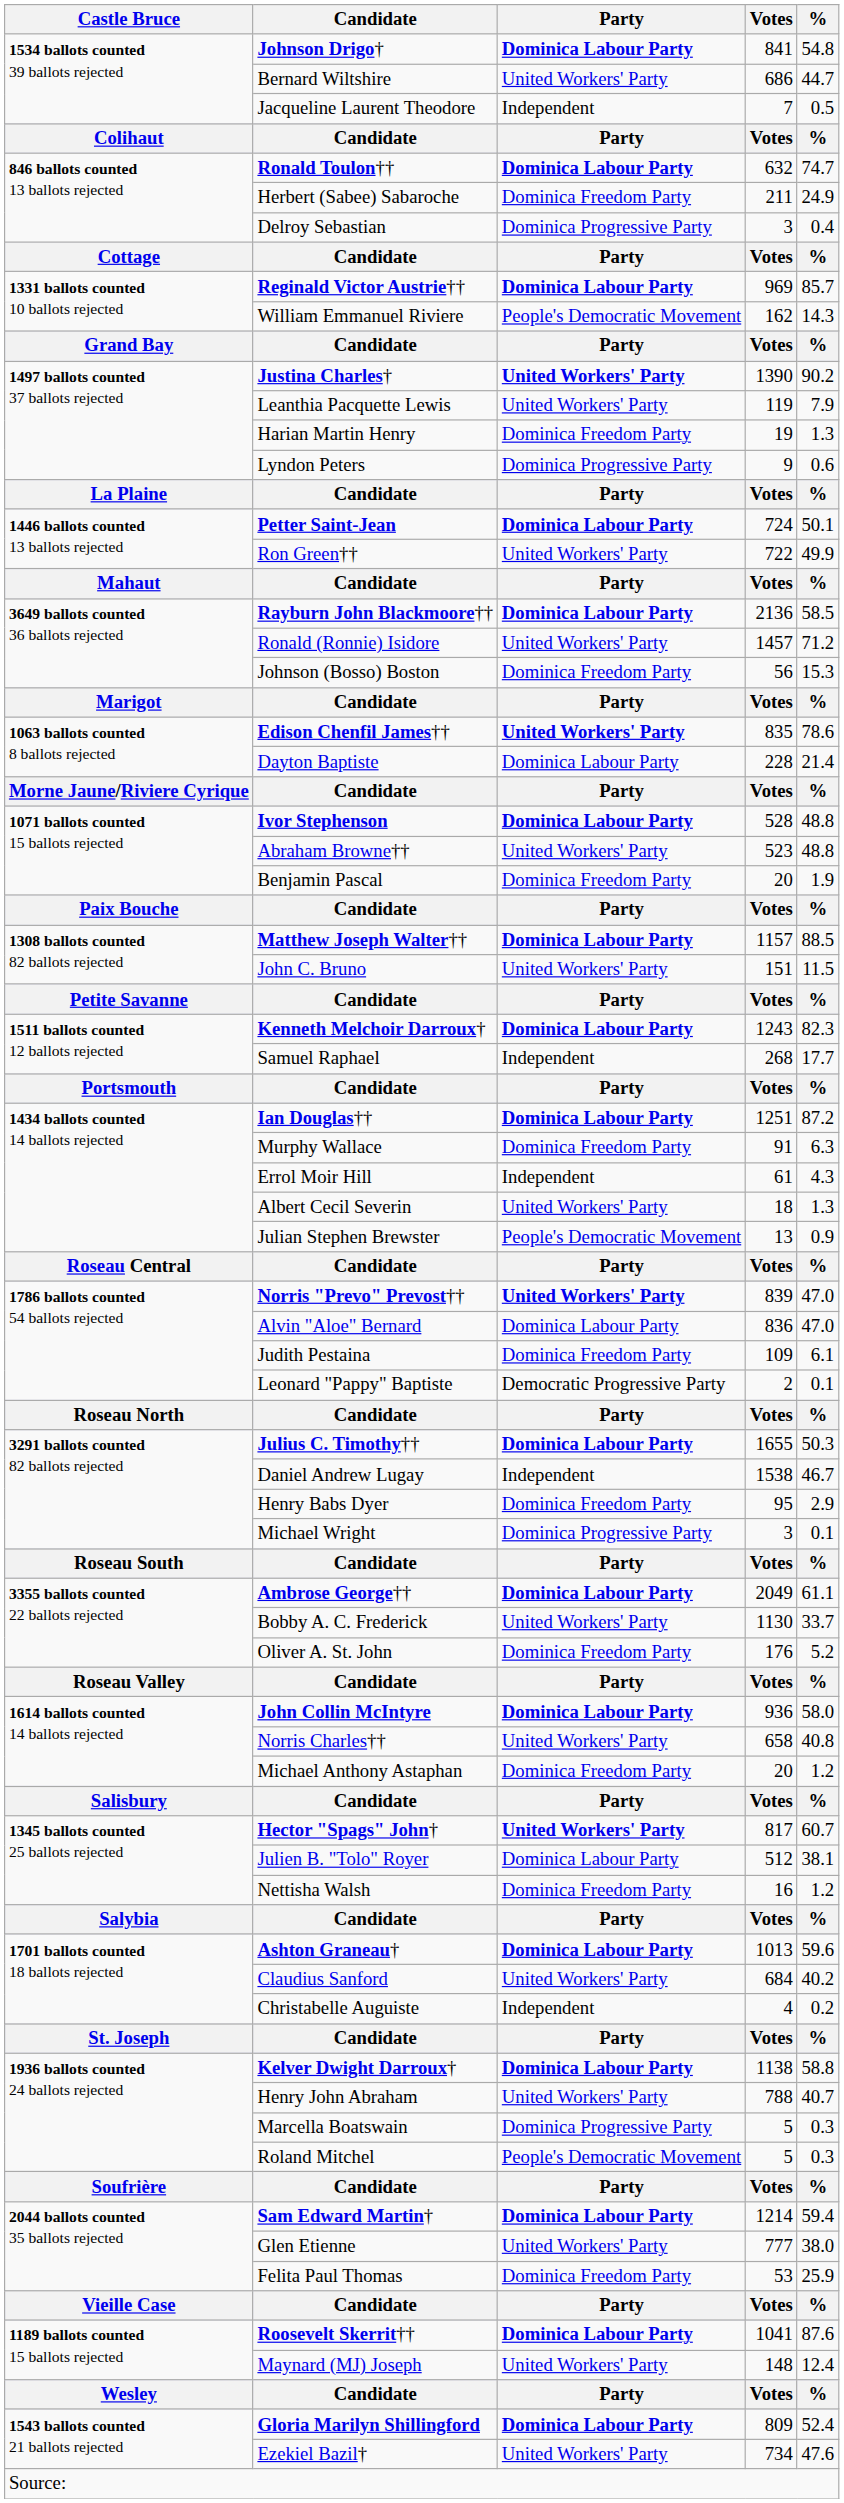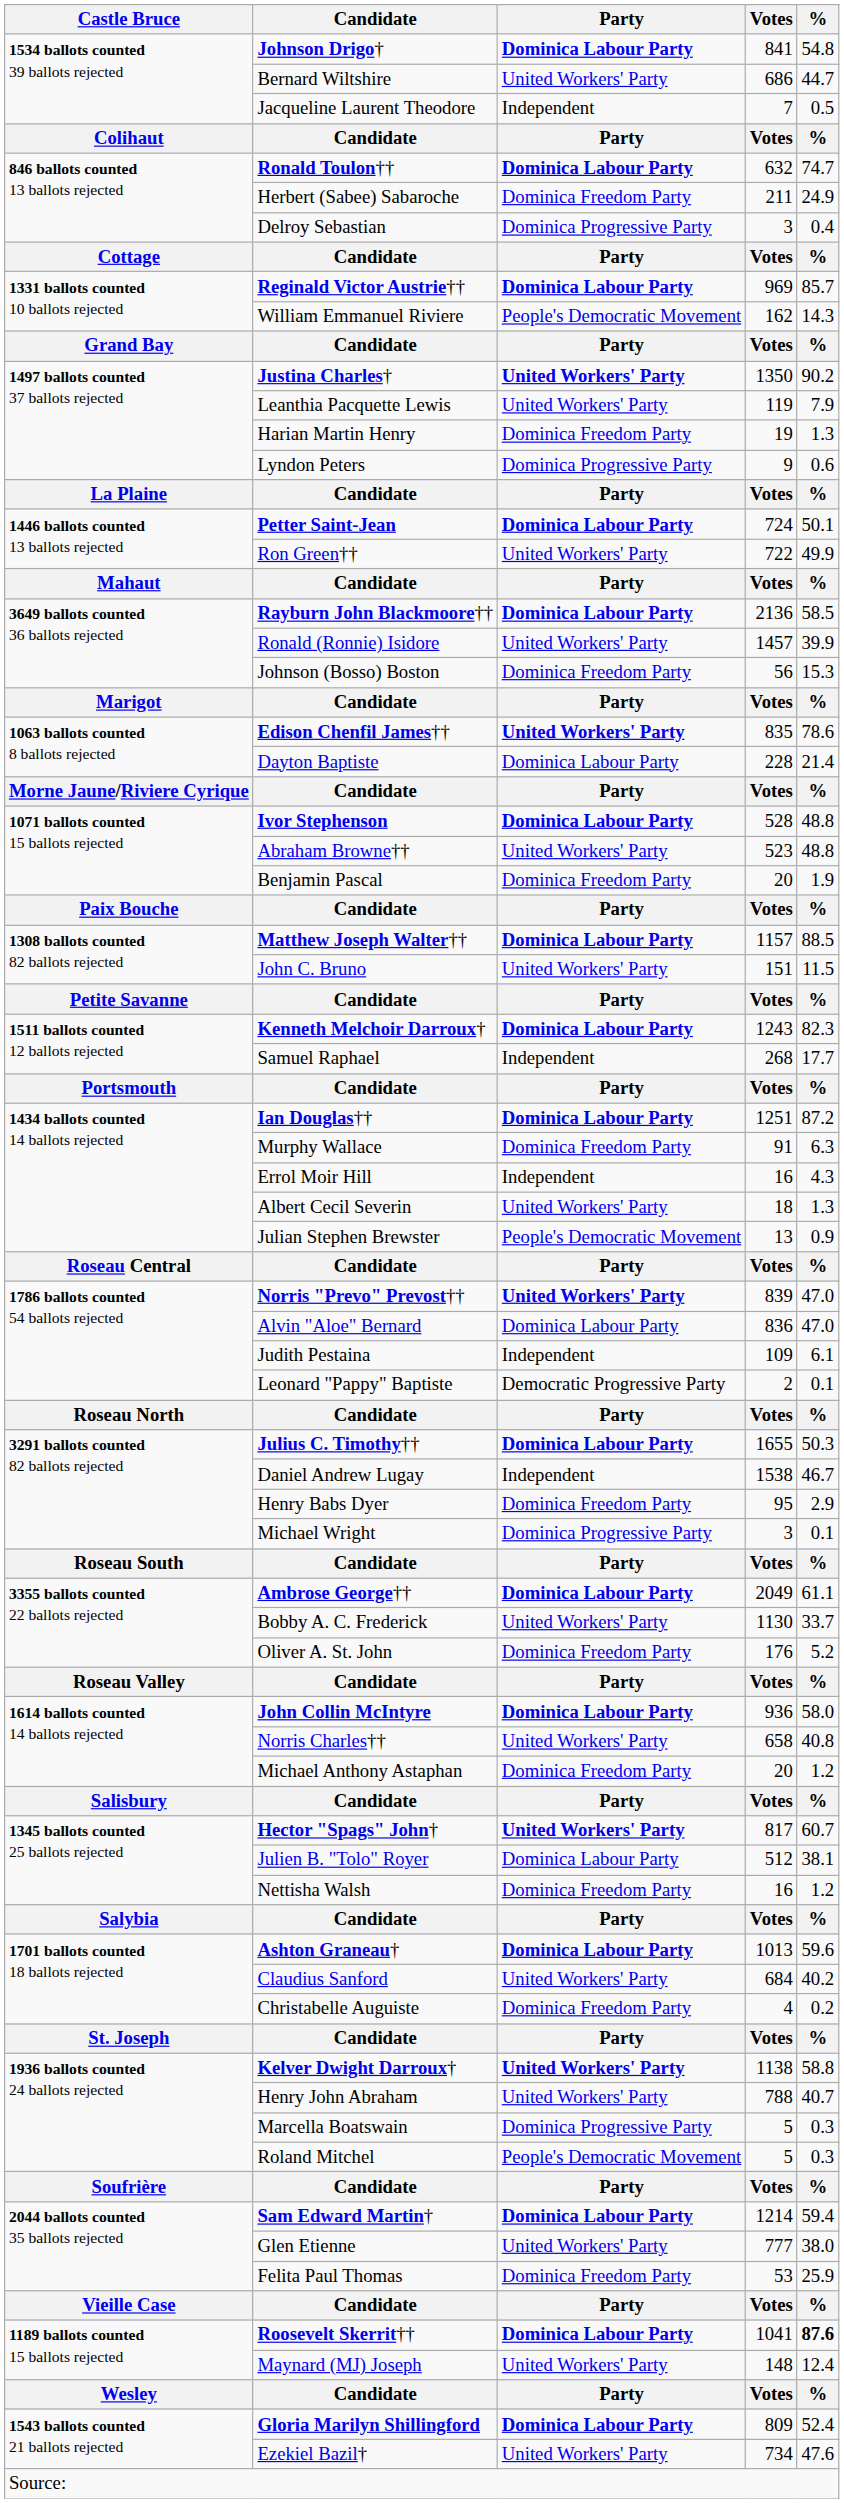Justina Charles† | Votes: 1390 -> 1350
Ronald (Ronnie) Isidore | %: 71.2 -> 39.9
Errol Moir Hill | Votes: 61 -> 16
Judith Pestaina | Party: Dominica Freedom Party -> Independent
Christabelle Auguiste | Party: Independent -> Dominica Freedom Party
Kelver Dwight Darroux† | Party: Dominica Labour Party -> United Workers' Party
Roosevelt Skerrit†† | %: normal -> bold
